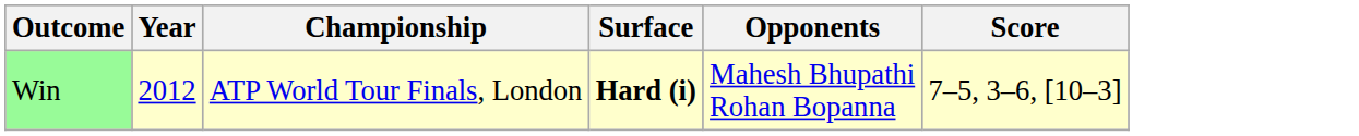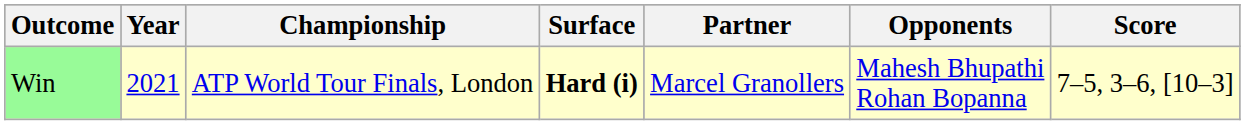+ column: Partner | Marcel Granollers
Win | Year: 2012 -> 2021
